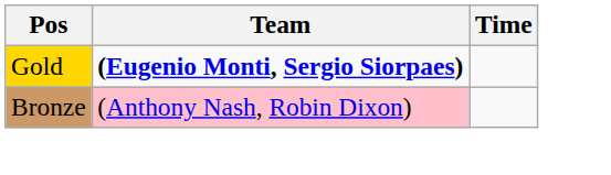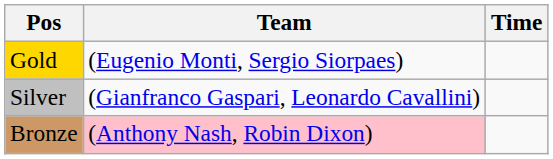Gold | Team: bold -> normal
+ row: Silver | (Gianfranco Gaspari, Leonardo Cavallini)
